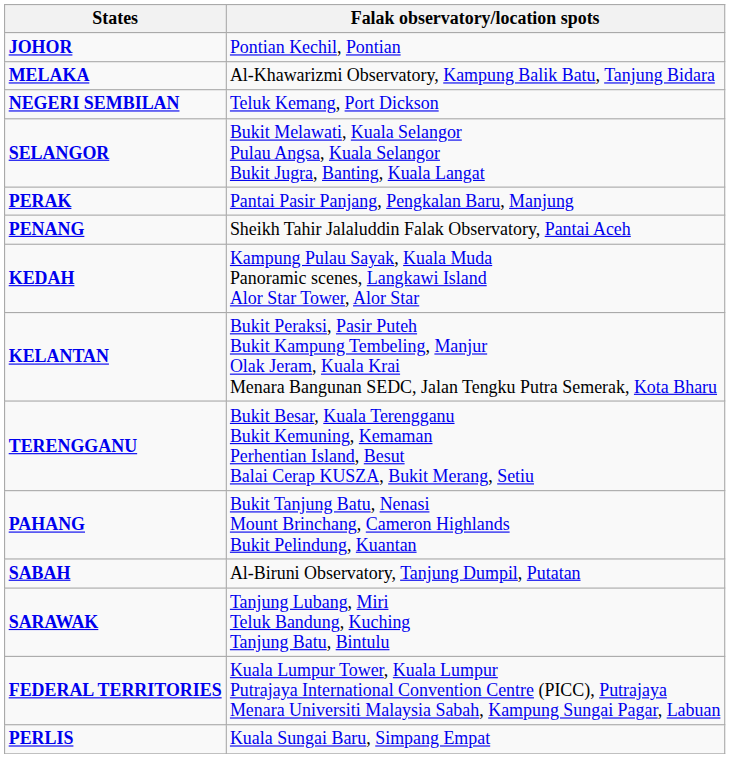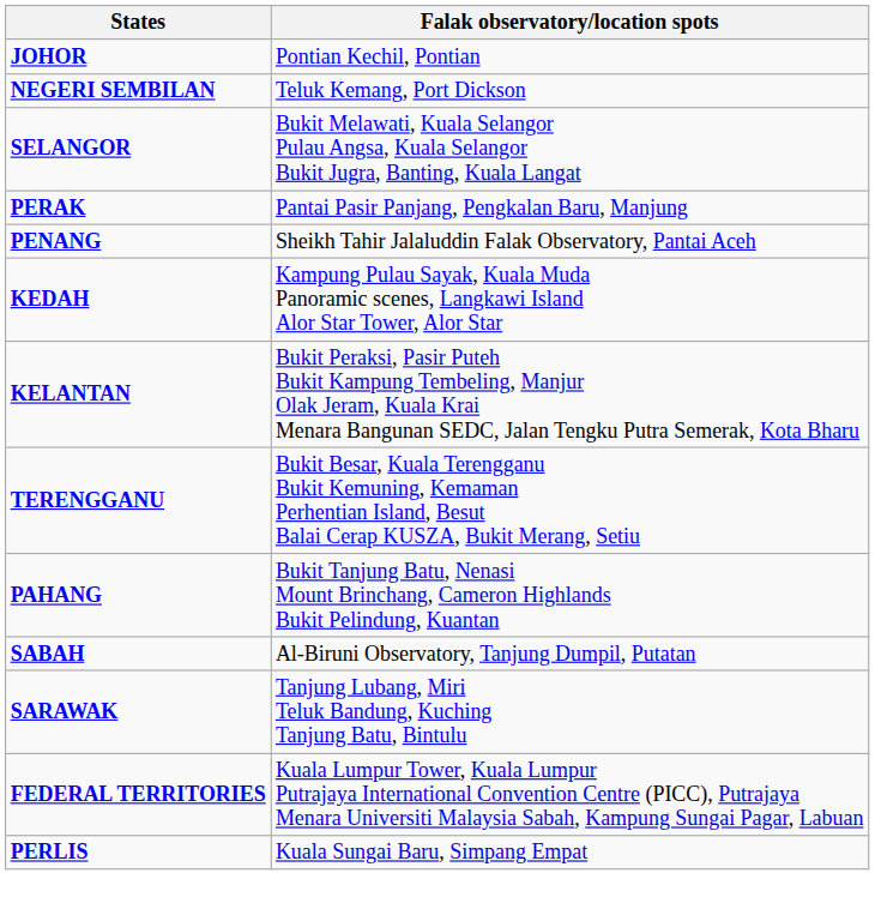- row: MELAKA | Al-Khawarizmi Observatory, Kampung Balik Batu, Tanjung Bidara
